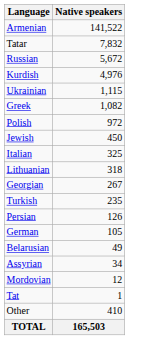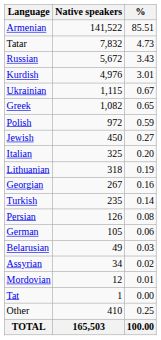+ column: % | 85.51 | 4.73 | 3.43 | 3.01 | 0.67 | 0.65 | 0.59 | 0.27 | 0.20 | 0.19 | 0.16 | 0.14 | 0.08 | 0.06 | 0.03 | 0.02 | 0.01 | 0.00 | 0.25 | 100.00
